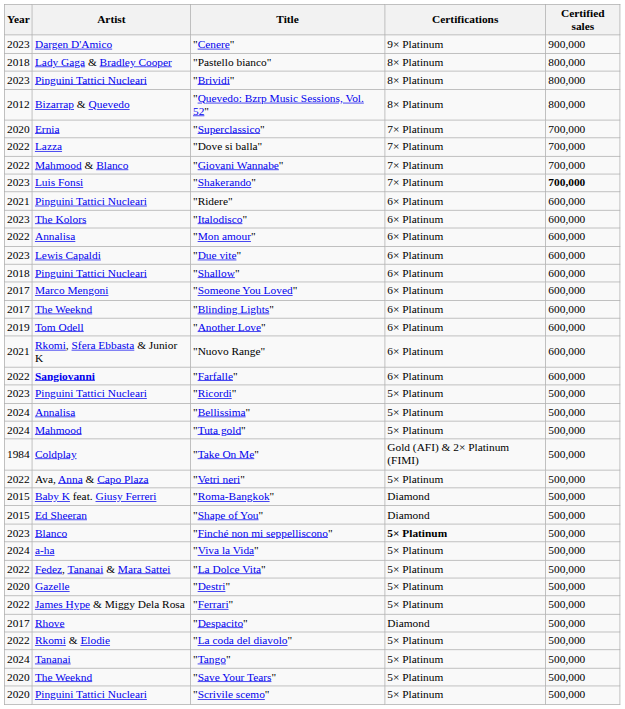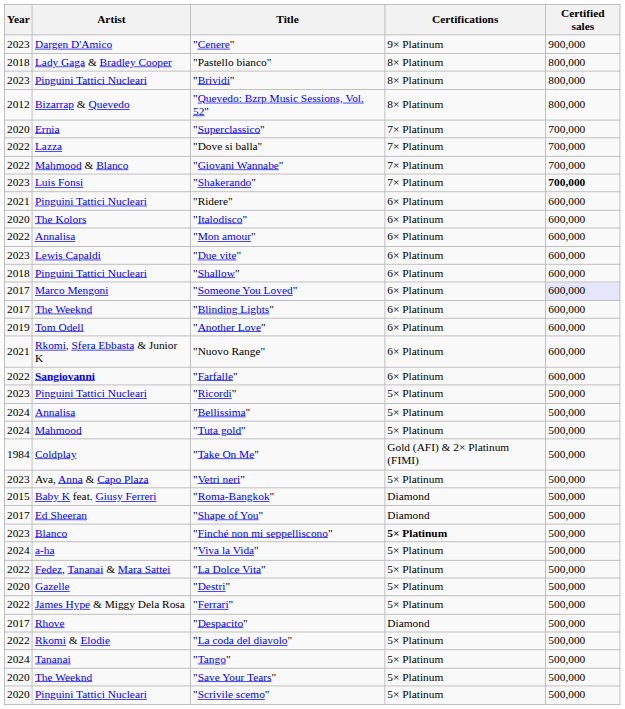"Italodisco" | Year: 2023 -> 2020
"Someone You Loved" | Certified sales: no background -> lavender background
"Vetri neri" | Year: 2022 -> 2023
"Shape of You" | Year: 2015 -> 2017
